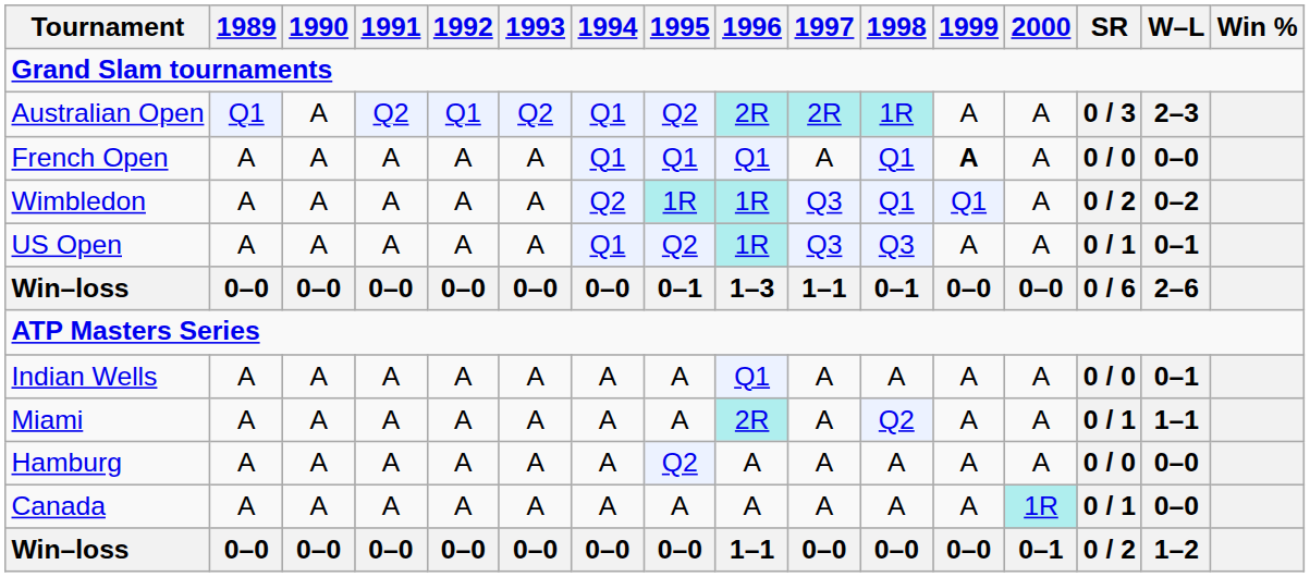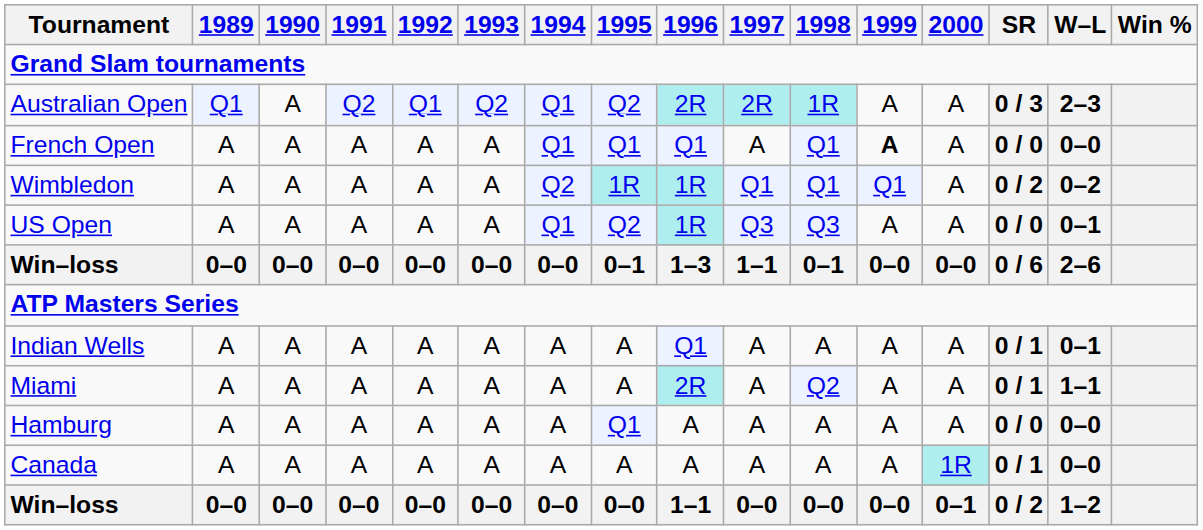Wimbledon | 1997: Q3 -> Q1
US Open | SR: 0 / 1 -> 0 / 0
Indian Wells | SR: 0 / 0 -> 0 / 1
Hamburg | 1995: Q2 -> Q1
